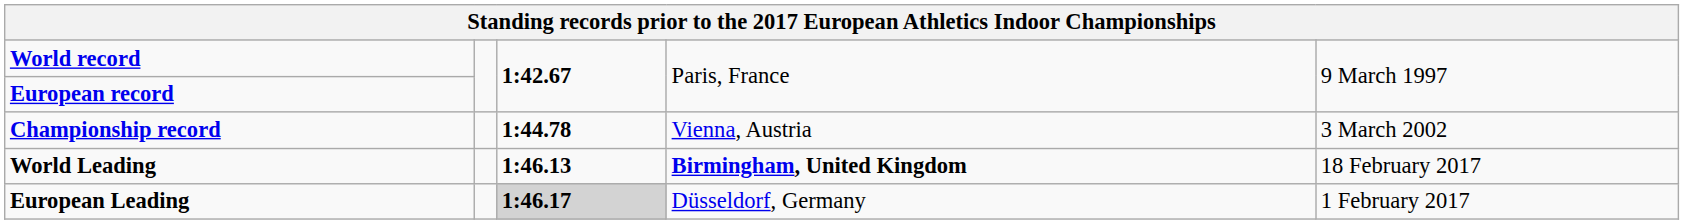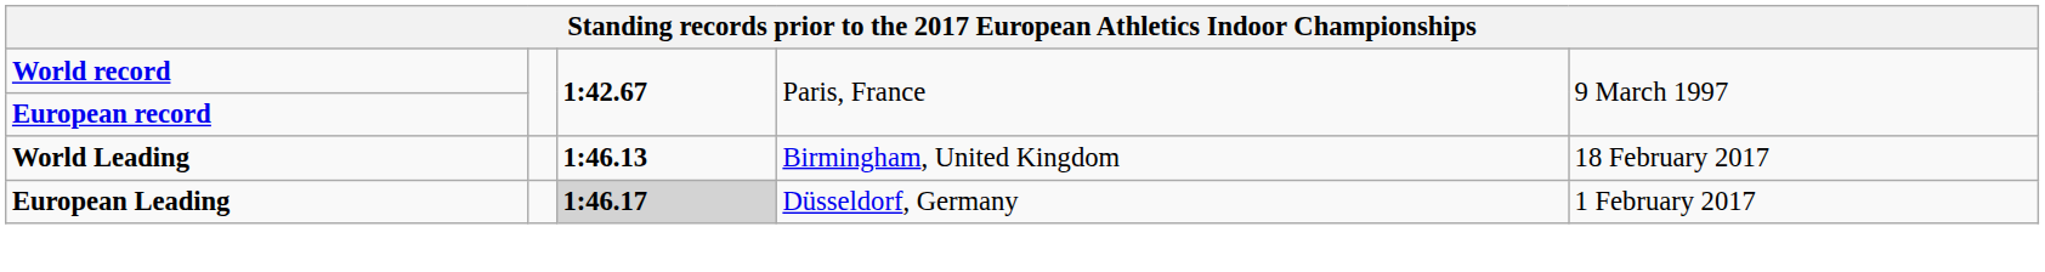- row: Championship record | 1:44.78 | Vienna, Austria | 3 March 2002
World Leading | column 4: bold -> normal
